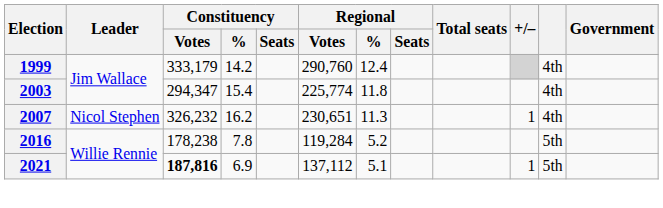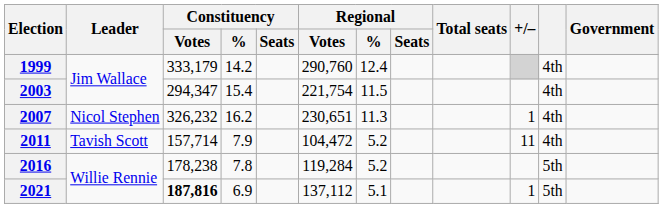2003 | Regional / Votes: 225,774 -> 221,754
2003 | Regional / %: 11.8 -> 11.5
+ row: 2011 | Tavish Scott | 157,714 | 7.9 | 104,472 | 5.2 | 11 | 4th
